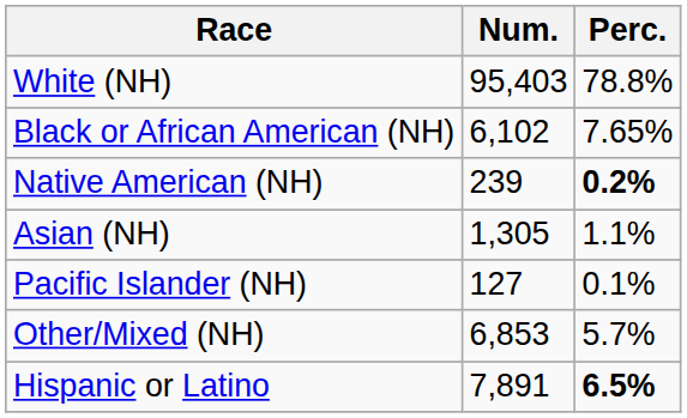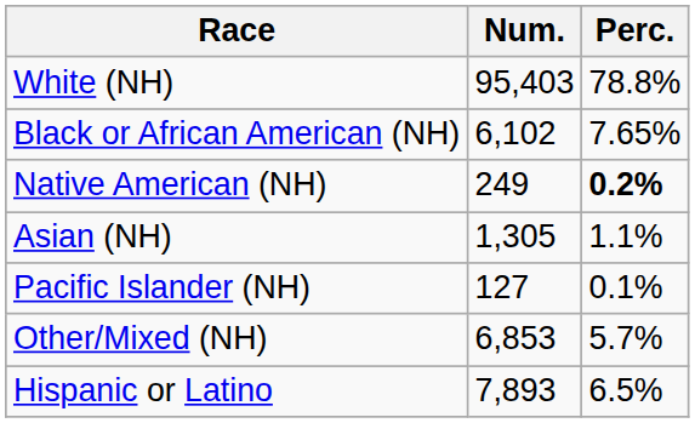Native American (NH) | Num.: 239 -> 249
Hispanic or Latino | Num.: 7,891 -> 7,893
Hispanic or Latino | Perc.: bold -> normal
